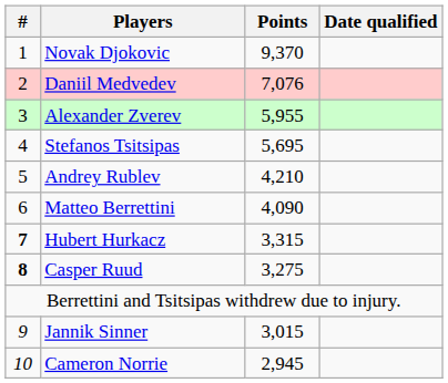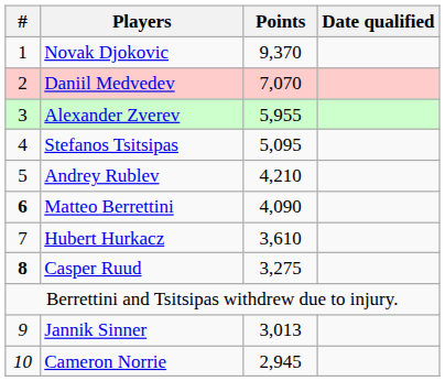Daniil Medvedev | Points: 7,076 -> 7,070
Stefanos Tsitsipas | Points: 5,695 -> 5,095
Matteo Berrettini | #: normal -> bold
Hubert Hurkacz | #: bold -> normal
Hubert Hurkacz | Points: 3,315 -> 3,610
Jannik Sinner | Points: 3,015 -> 3,013
